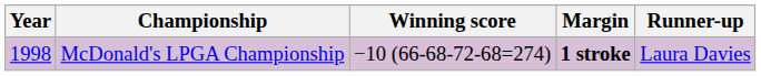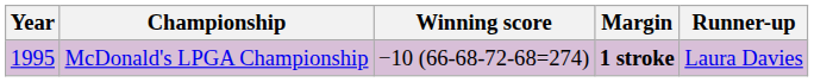McDonald's LPGA Championship | Year: 1998 -> 1995
